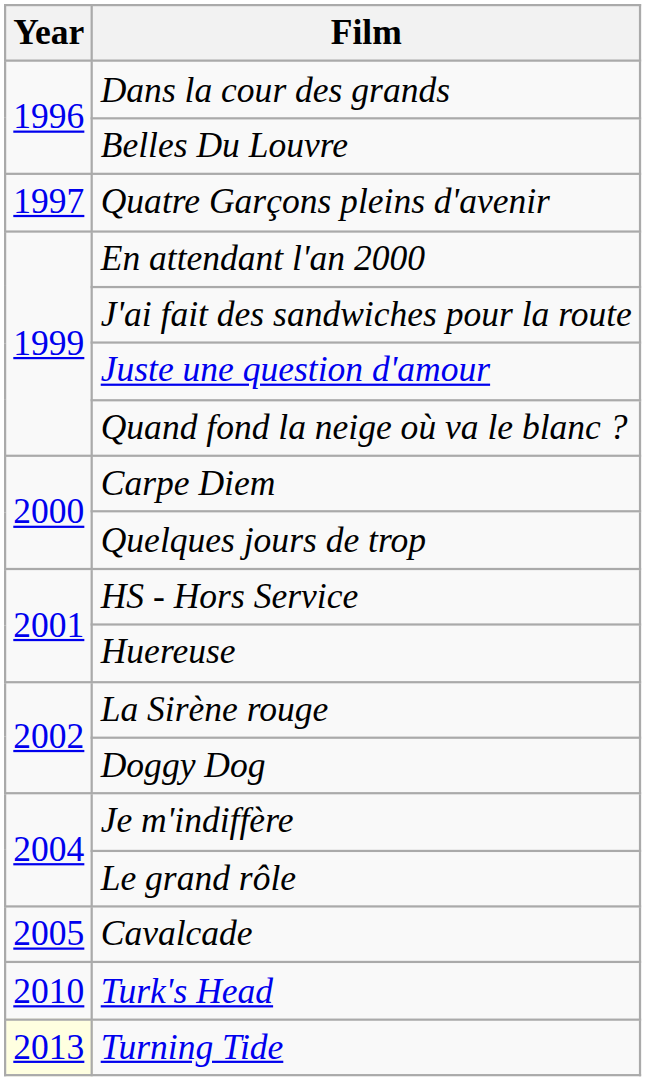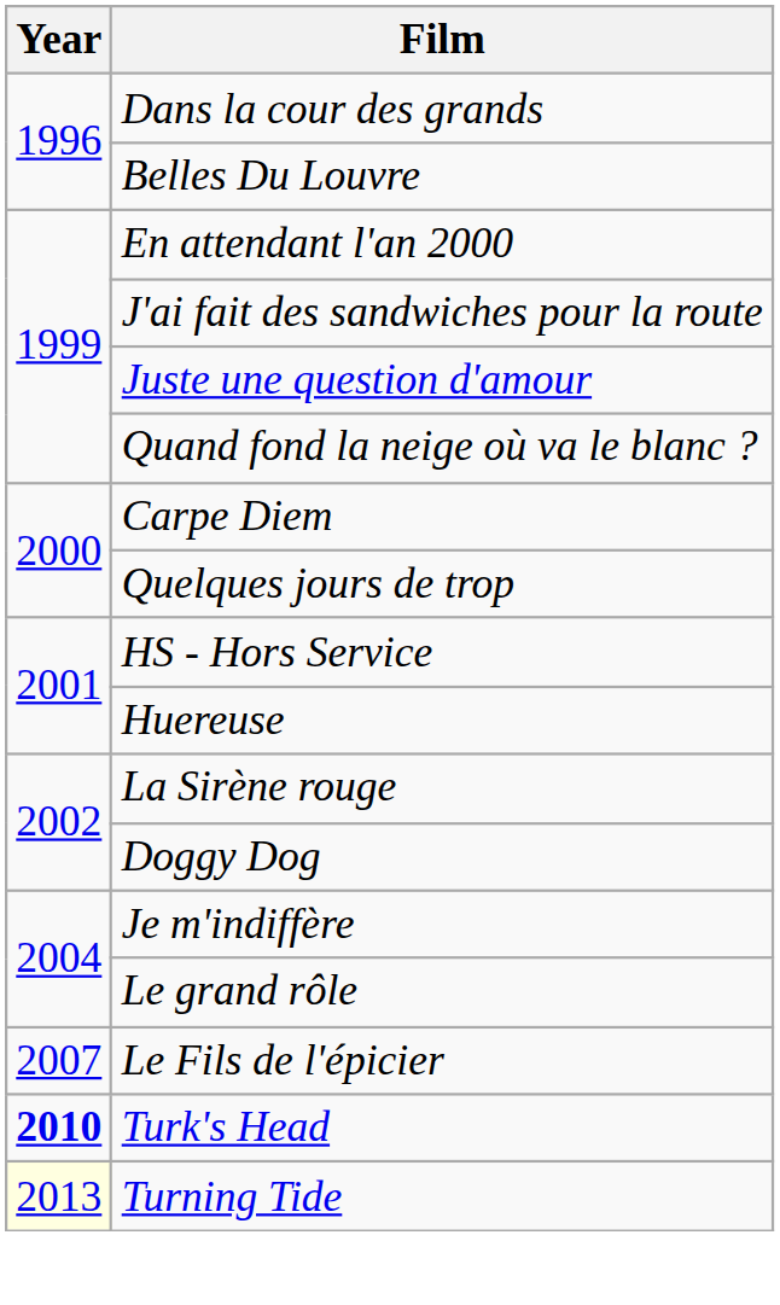- row: 1997 | Quatre Garçons pleins d'avenir
- row: 2005 | Cavalcade
+ row: 2007 | Le Fils de l'épicier
Turk's Head | Year: normal -> bold
